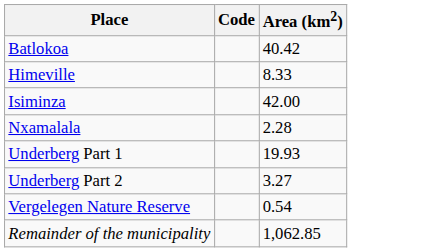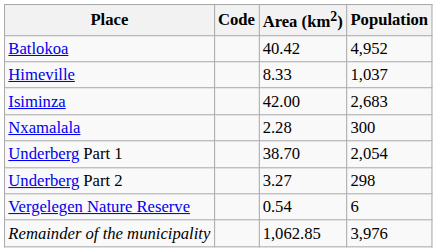+ column: Population | 4,952 | 1,037 | 2,683 | 300 | 2,054 | 298 | 6 | 3,976
Underberg Part 1 | Area (km2): 19.93 -> 38.70
